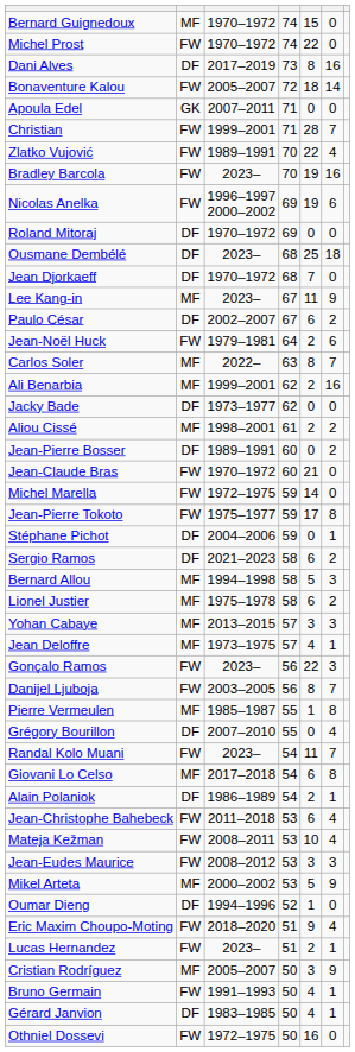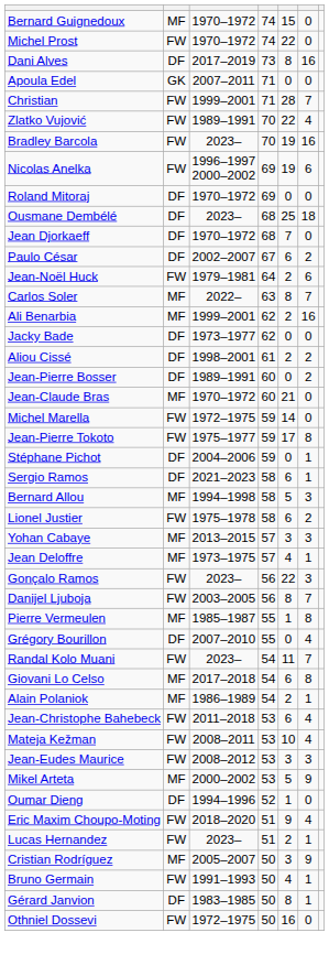- row: Bonaventure Kalou | FW | 2005–2007 | 72 | 18 | 14
- row: Lee Kang-in | MF | 2023– | 67 | 11 | 9
Aliou Cissé | column 2: MF -> DF
Jean-Claude Bras | column 2: FW -> MF
Sergio Ramos | column 6: 2 -> 1
Lionel Justier | column 2: MF -> FW
Alain Polaniok | column 2: DF -> MF
Gérard Janvion | column 5: 4 -> 8
